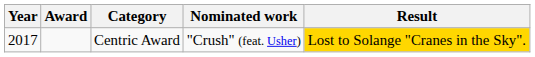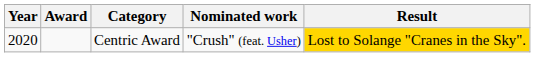Centric Award | Year: 2017 -> 2020
